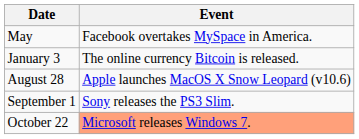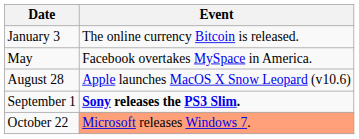rows swapped: January 3 <-> May
September 1 | Event: normal -> bold
